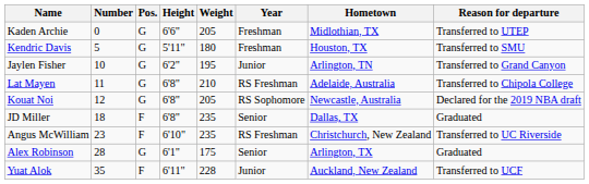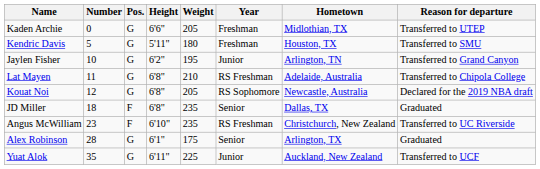Yuat Alok | Pos.: F -> G
Yuat Alok | Weight: 228 -> 225
